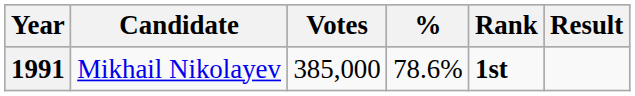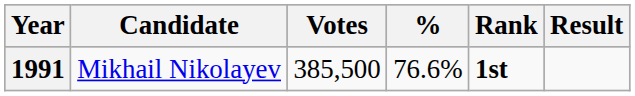1991 | Votes: 385,000 -> 385,500
1991 | %: 78.6% -> 76.6%
